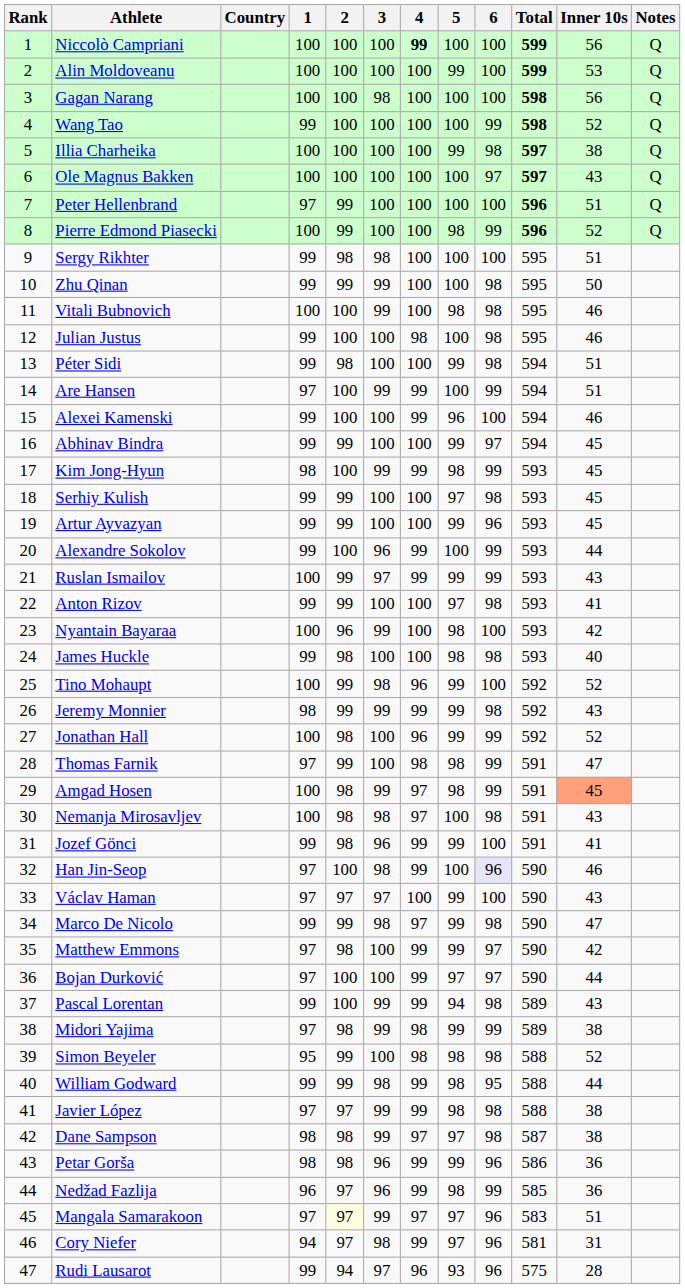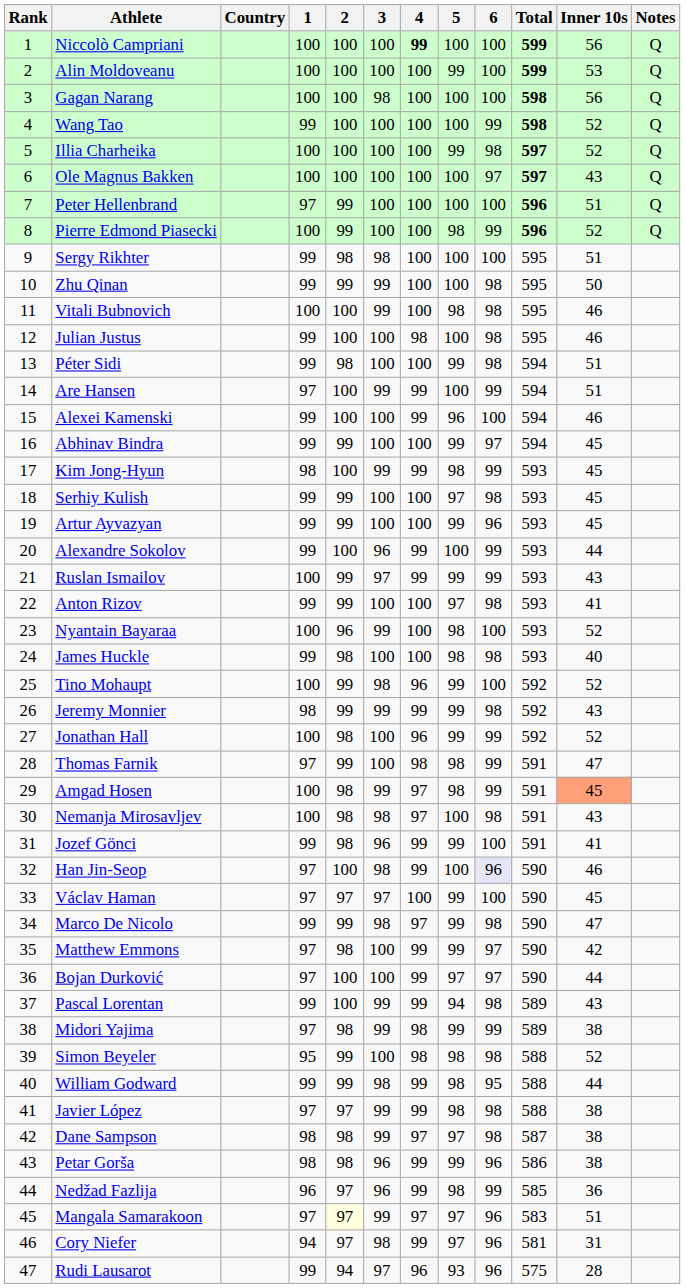Illia Charheika | Inner 10s: 38 -> 52
Nyantain Bayaraa | Inner 10s: 42 -> 52
Václav Haman | Inner 10s: 43 -> 45
Petar Gorša | Inner 10s: 36 -> 38
